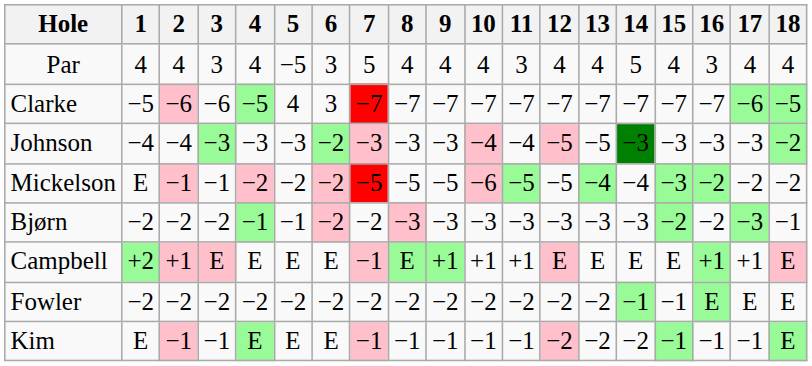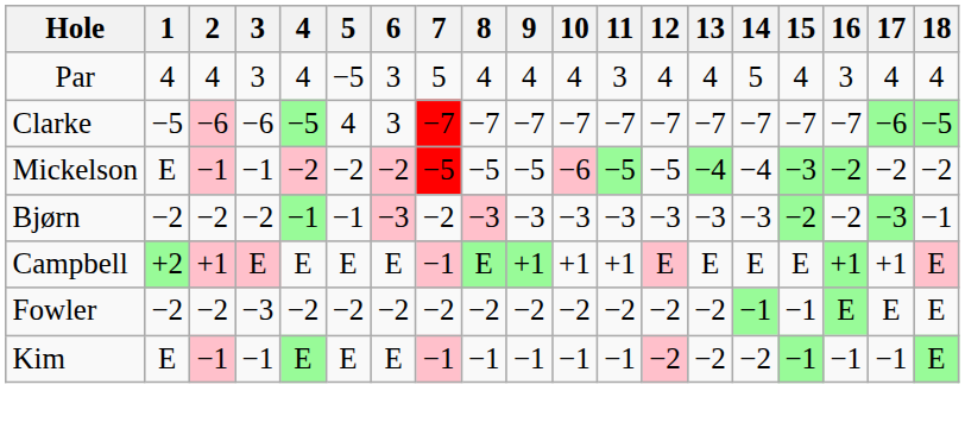- row: Johnson | −4 | −4 | −3 | −3 | −3 | −2 | −3 | −3 | −3 | −4 | −4 | −5 | −5 | −3 | −3 | −3 | −3 | −2
Bjørn | 6: −2 -> −3
Fowler | 3: −2 -> −3
